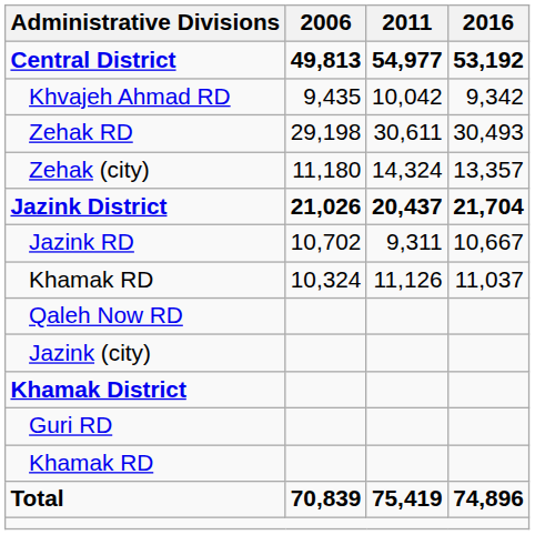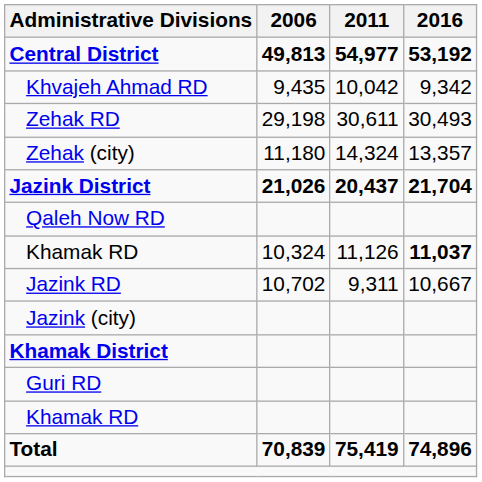rows swapped: Jazink RD <-> Qaleh Now RD
Khamak RD / 10,324 | 2016: normal -> bold
